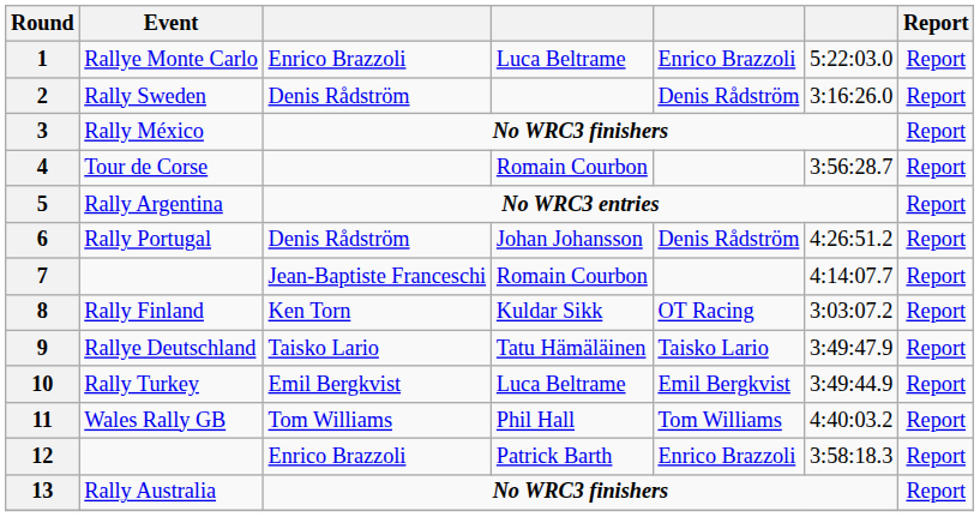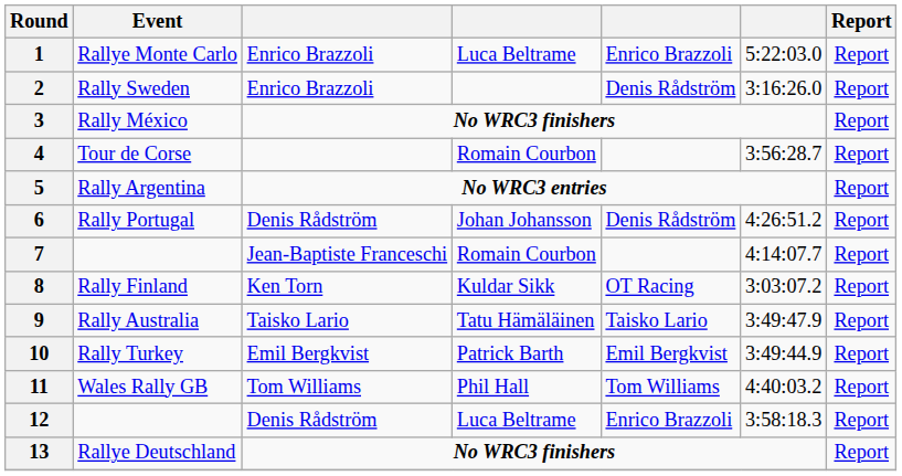2 | column 3: Denis Rådström -> Enrico Brazzoli
9 | Event: Rallye Deutschland -> Rally Australia
10 | column 4: Luca Beltrame -> Patrick Barth
12 | column 3: Enrico Brazzoli -> Denis Rådström
12 | column 4: Patrick Barth -> Luca Beltrame
13 | Event: Rally Australia -> Rallye Deutschland
